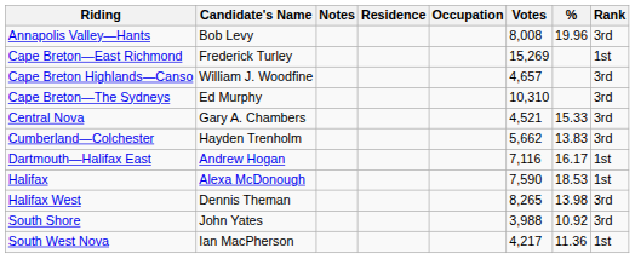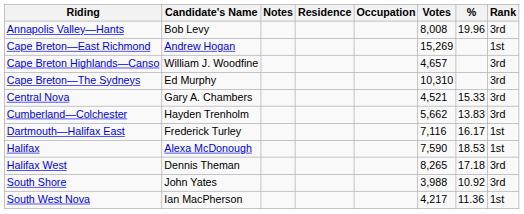Cape Breton—East Richmond | Candidate's Name: Frederick Turley -> Andrew Hogan
Dartmouth—Halifax East | Candidate's Name: Andrew Hogan -> Frederick Turley
Halifax West | %: 13.98 -> 17.18
